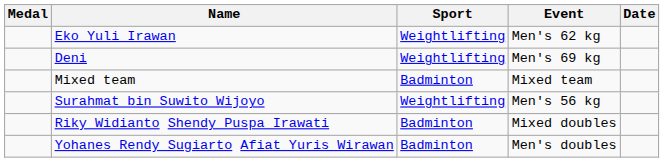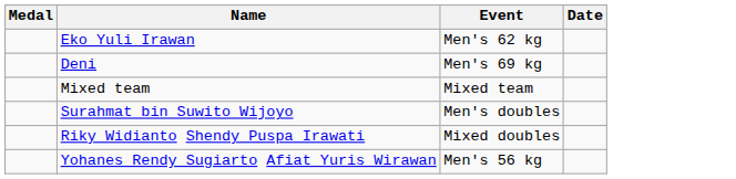- column: Sport | Weightlifting | Weightlifting | Badminton | Weightlifting | Badminton | Badminton
Surahmat bin Suwito Wijoyo | Event: Men's 56 kg -> Men's doubles
Yohanes Rendy Sugiarto Afiat Yuris Wirawan | Event: Men's doubles -> Men's 56 kg
